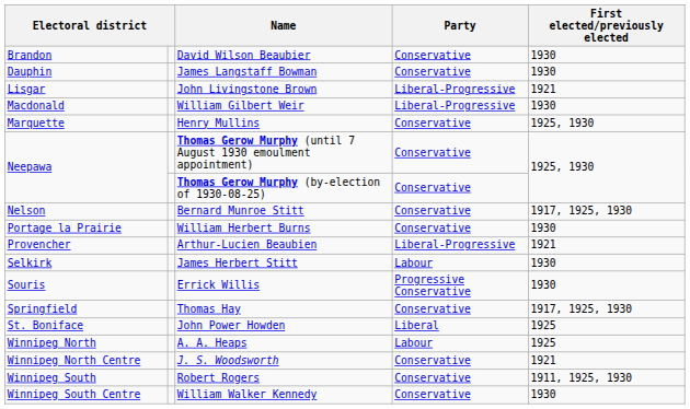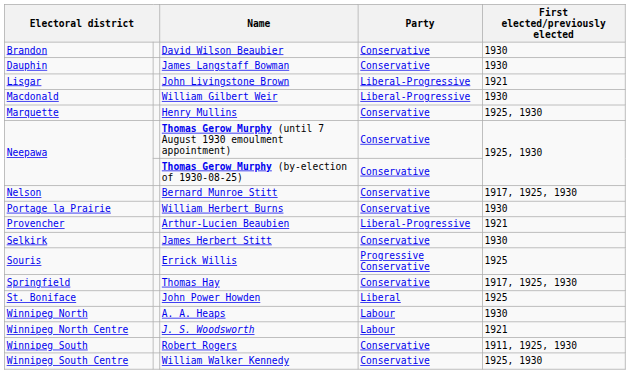James Herbert Stitt | Party: Labour -> Conservative
Errick Willis | First elected/previously elected: 1930 -> 1925
A. A. Heaps | First elected/previously elected: 1925 -> 1930
J. S. Woodsworth | Party: Conservative -> Labour
William Walker Kennedy | First elected/previously elected: 1930 -> 1925, 1930
